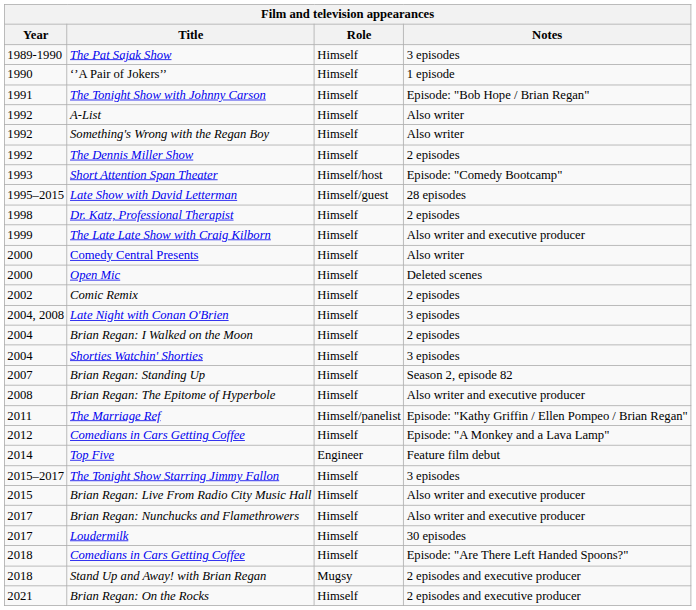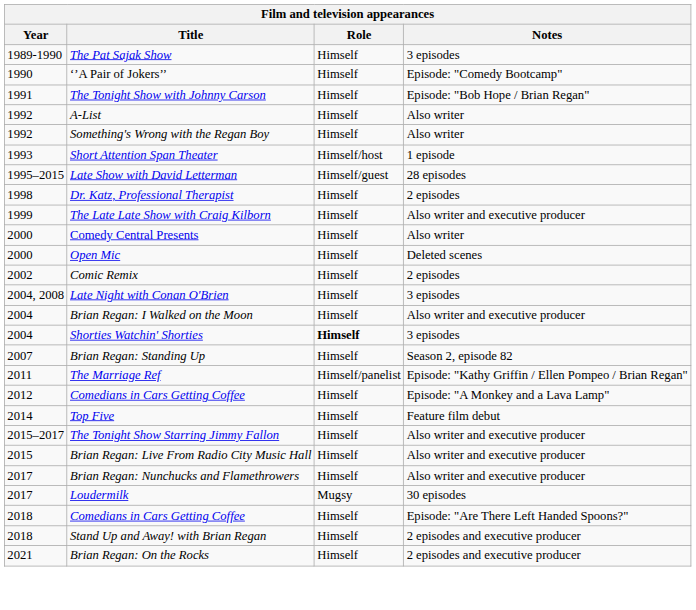‘’A Pair of Jokers’’ | Notes: 1 episode -> Episode: "Comedy Bootcamp"
- row: 1992 | The Dennis Miller Show | Himself | 2 episodes
Short Attention Span Theater | Notes: Episode: "Comedy Bootcamp" -> 1 episode
Brian Regan: I Walked on the Moon | Notes: 2 episodes -> Also writer and executive producer
Shorties Watchin' Shorties | Role: normal -> bold
- row: 2008 | Brian Regan: The Epitome of Hyperbole | Himself | Also writer and executive producer
Top Five | Role: Engineer -> Himself
The Tonight Show Starring Jimmy Fallon | Notes: 3 episodes -> Also writer and executive producer
Loudermilk | Role: Himself -> Mugsy
Stand Up and Away! with Brian Regan | Role: Mugsy -> Himself
